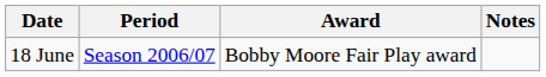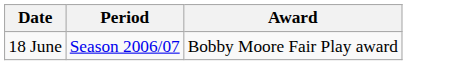- column: Notes
